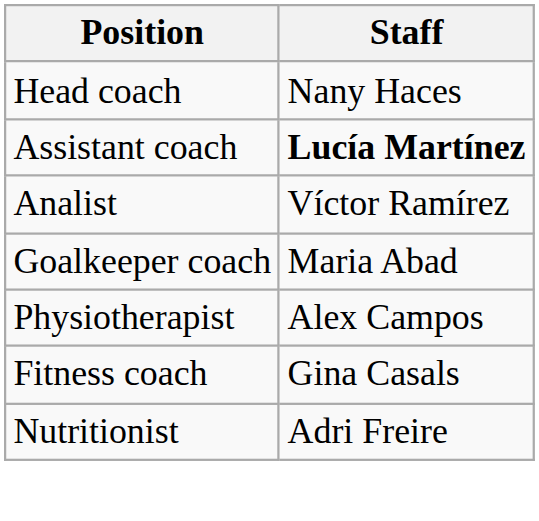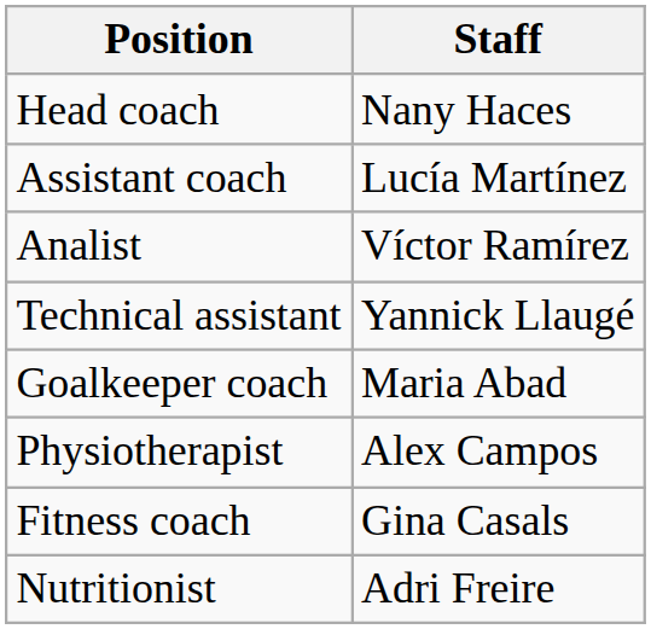Assistant coach | Staff: bold -> normal
+ row: Technical assistant | Yannick Llaugé
